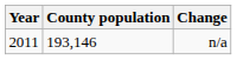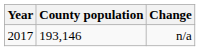n/a | Year: 2011 -> 2017
